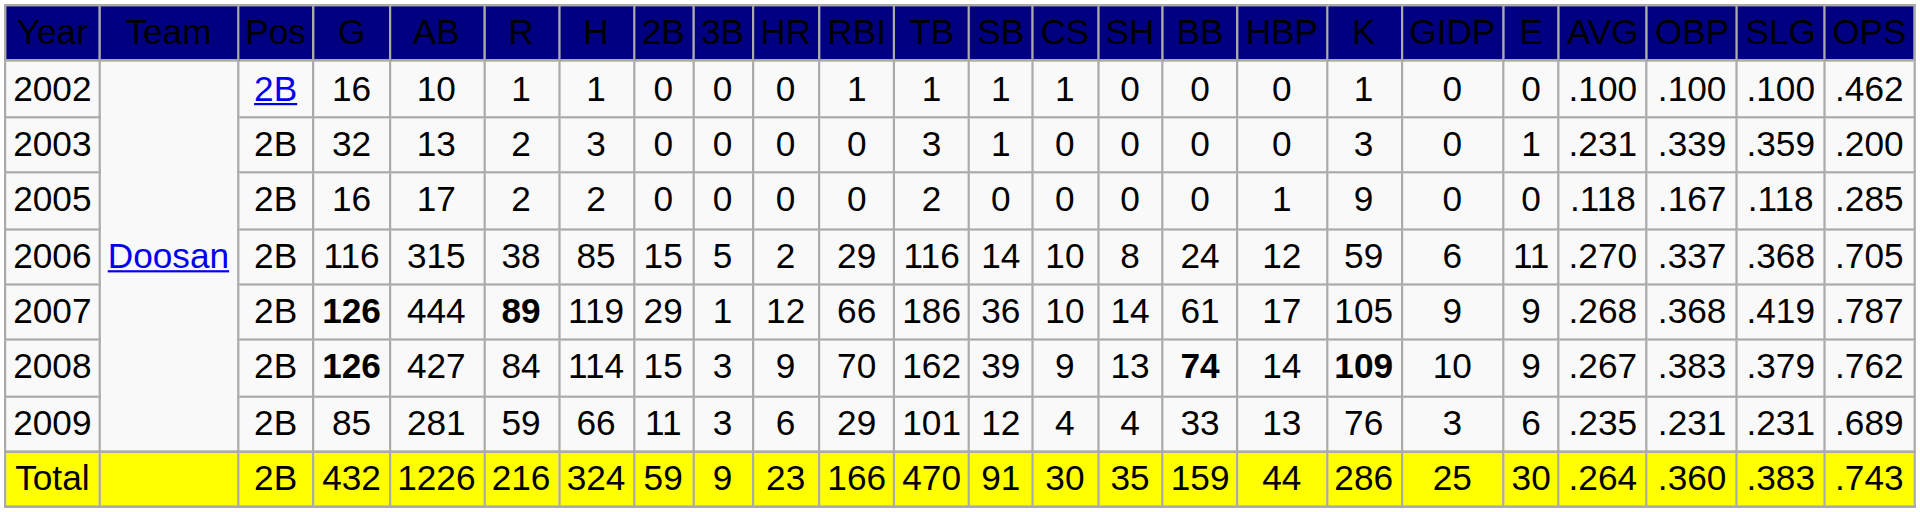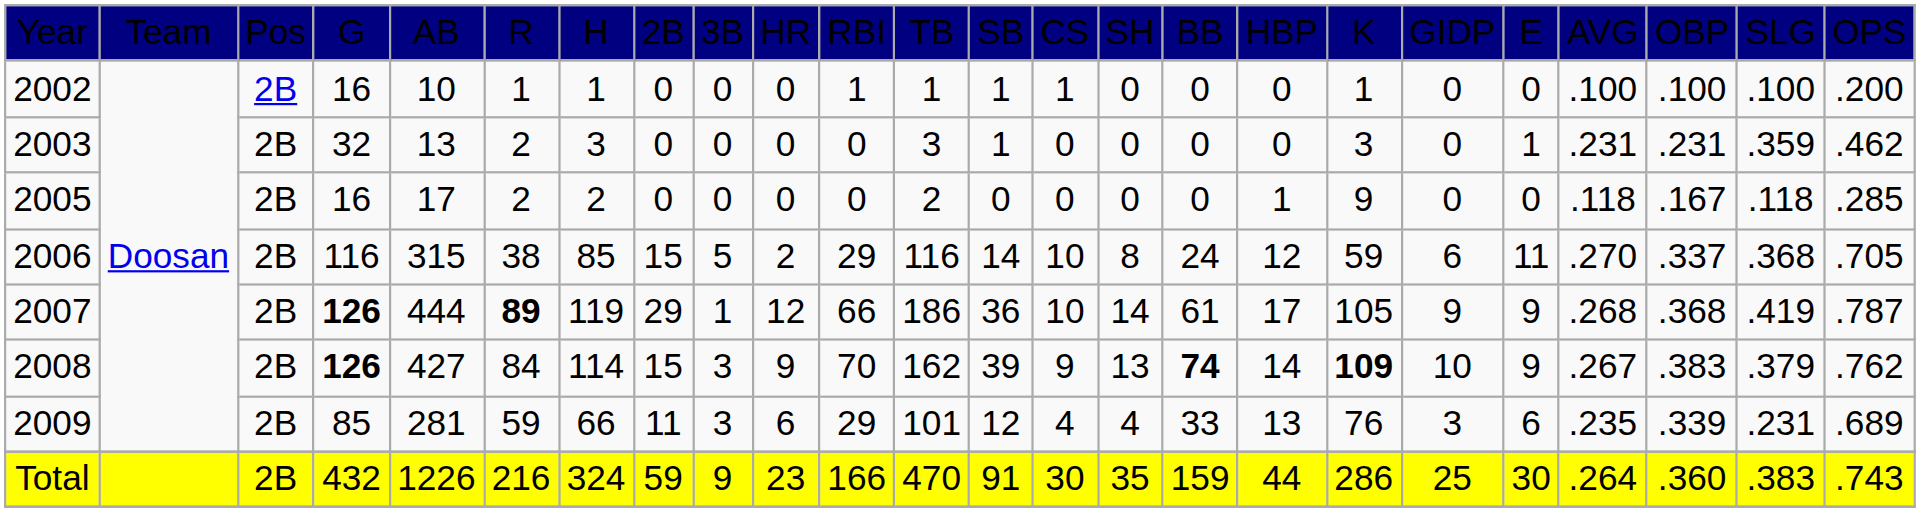2002 | column 24: .462 -> .200
2003 | column 22: .339 -> .231
2003 | column 24: .200 -> .462
2009 | column 22: .231 -> .339
